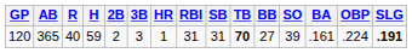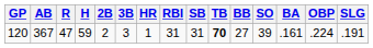120 | AB: 365 -> 367
120 | R: 40 -> 47
120 | SLG: bold -> normal
